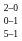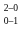- row: 5–1
